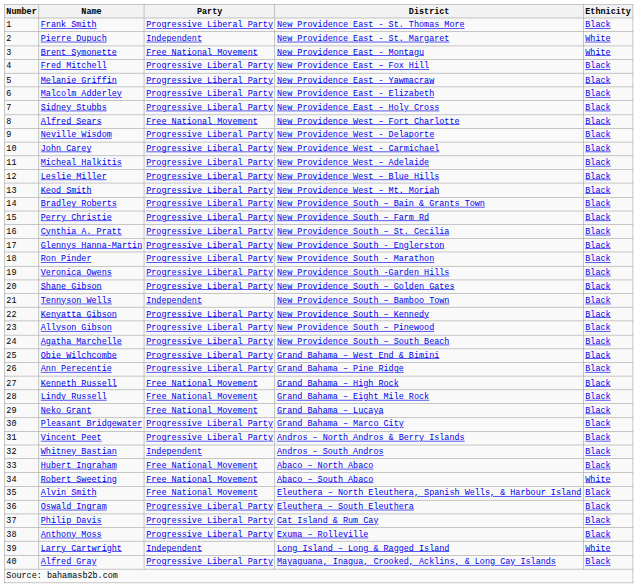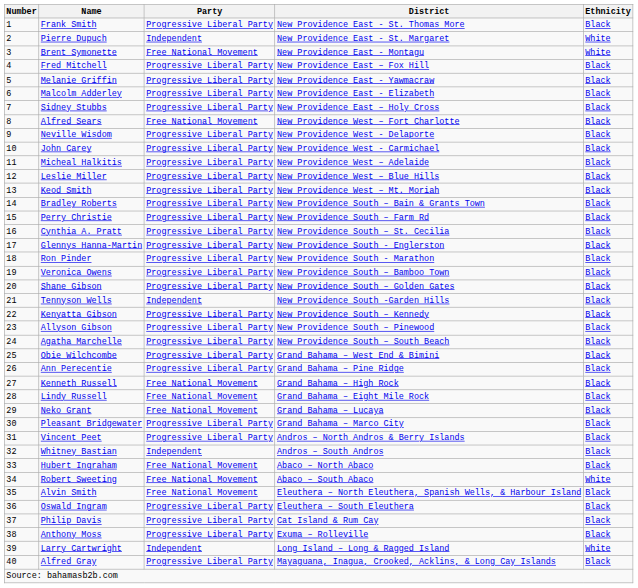Veronica Owens | District: New Providence South -Garden Hills -> New Providence South – Bamboo Town
Tennyson Wells | District: New Providence South – Bamboo Town -> New Providence South -Garden Hills
